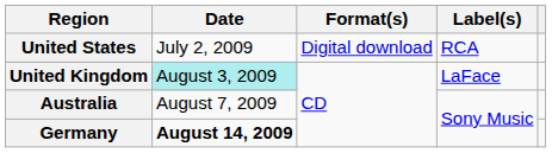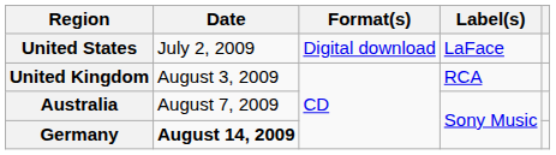United States | Label(s): RCA -> LaFace
United Kingdom | Date: paleturquoise background -> no background
United Kingdom | Label(s): LaFace -> RCA
